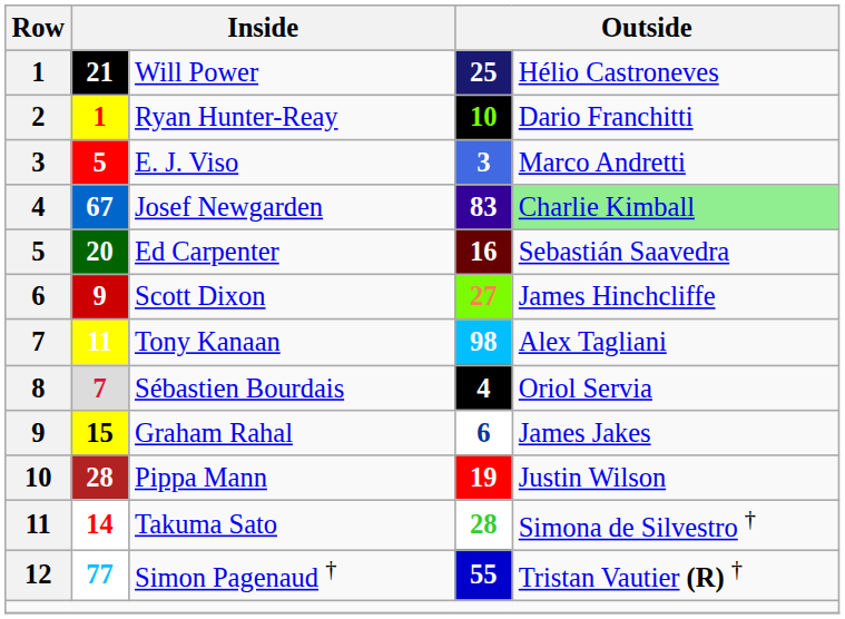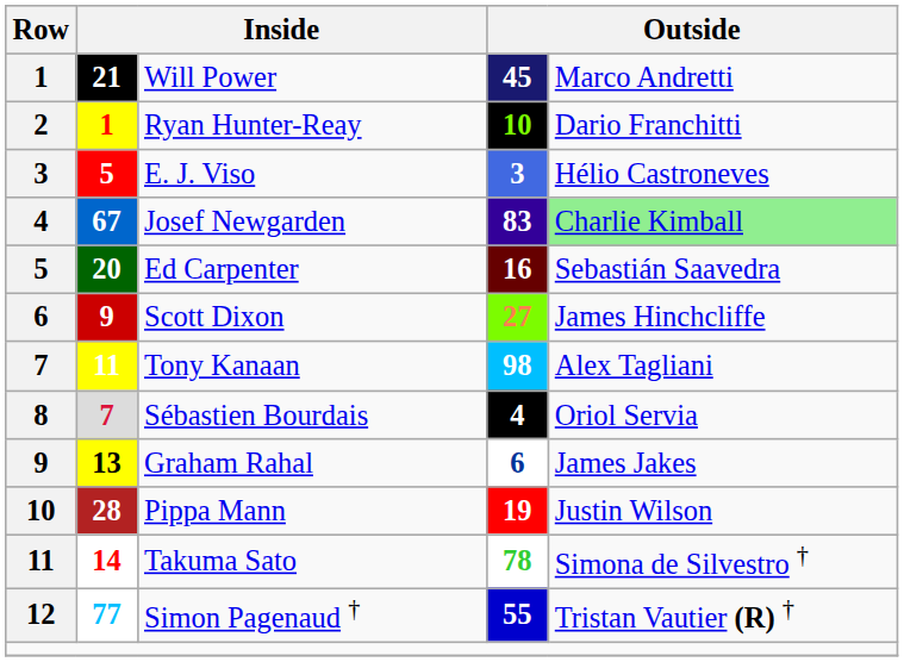Will Power | column 4: 25 -> 45
Will Power | column 5: Hélio Castroneves -> Marco Andretti
E. J. Viso | column 5: Marco Andretti -> Hélio Castroneves
Graham Rahal | column 2: 15 -> 13
Takuma Sato | column 4: 28 -> 78
